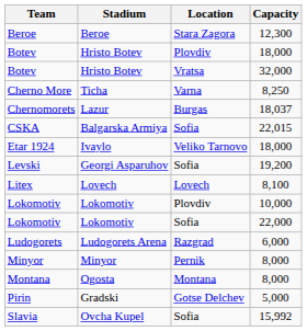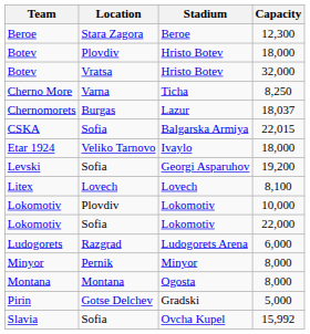columns swapped: Location <-> Stadium
